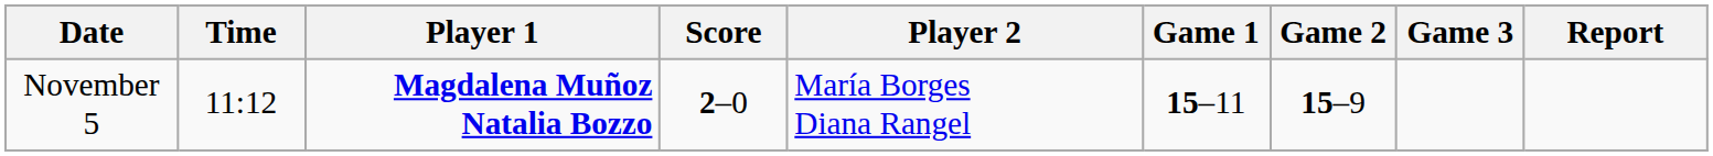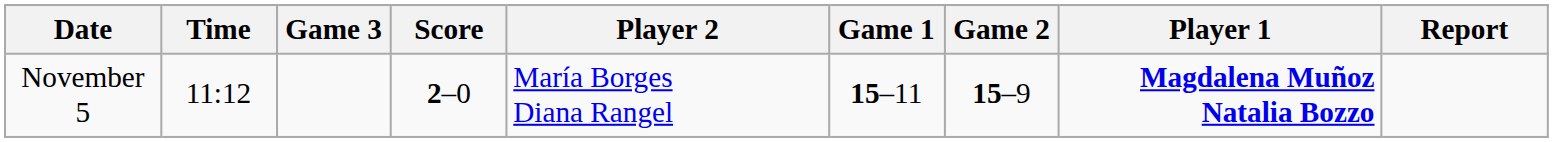columns swapped: Player 1 <-> Game 3
